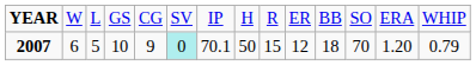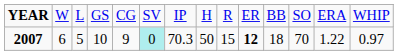2007 | column 7: 70.1 -> 70.3
2007 | column 10: normal -> bold
2007 | column 13: 1.20 -> 1.22
2007 | column 14: 0.79 -> 0.97
